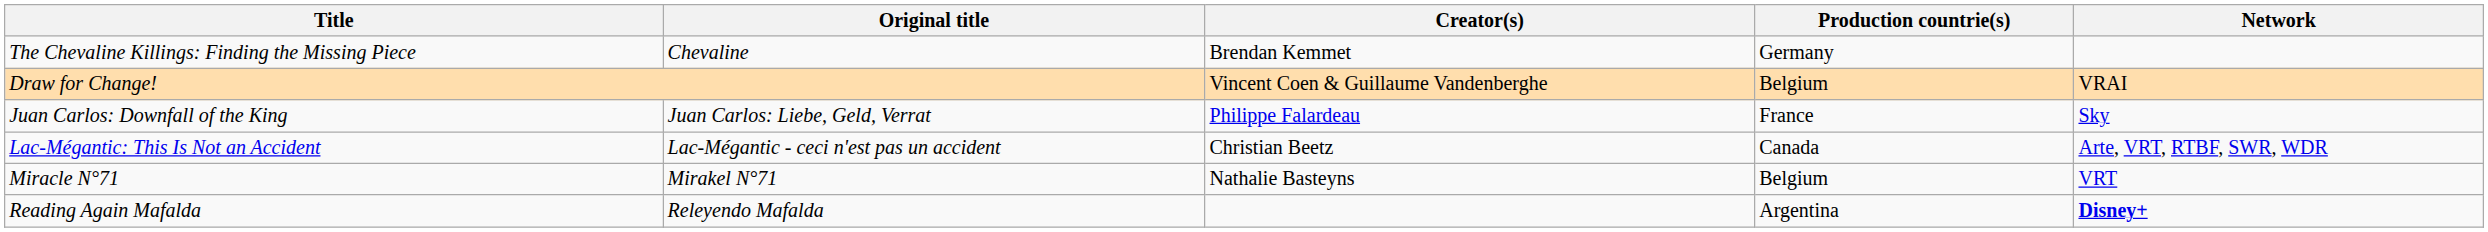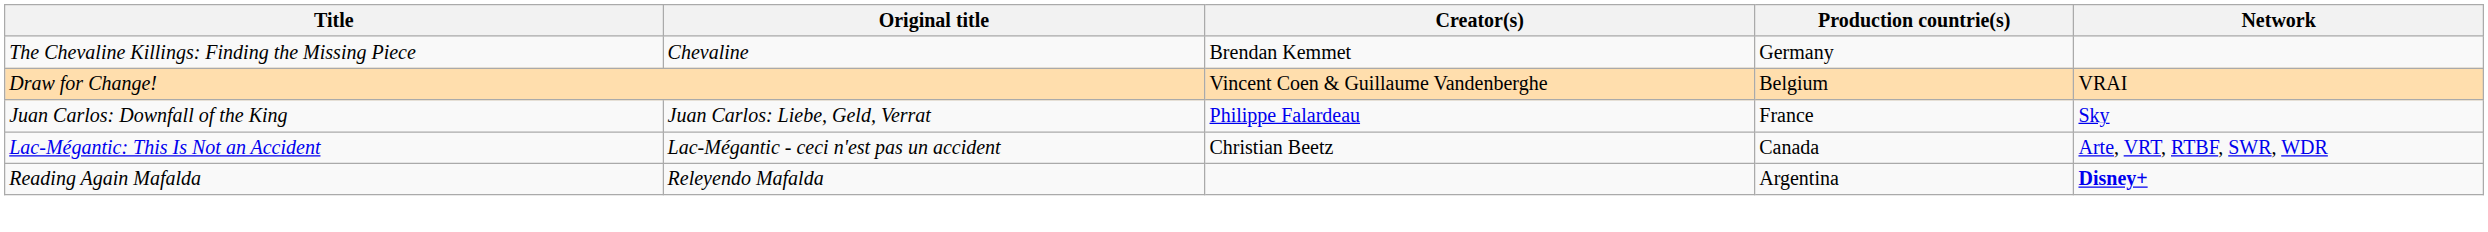- row: Miracle N°71 | Mirakel N°71 | Nathalie Basteyns | Belgium | VRT
